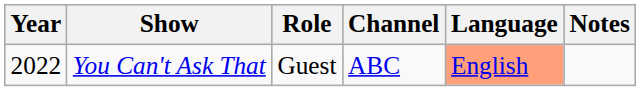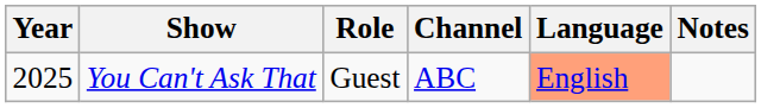You Can't Ask That | Year: 2022 -> 2025
